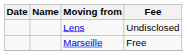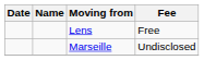Lens | Fee: Undisclosed -> Free
Marseille | Fee: Free -> Undisclosed
